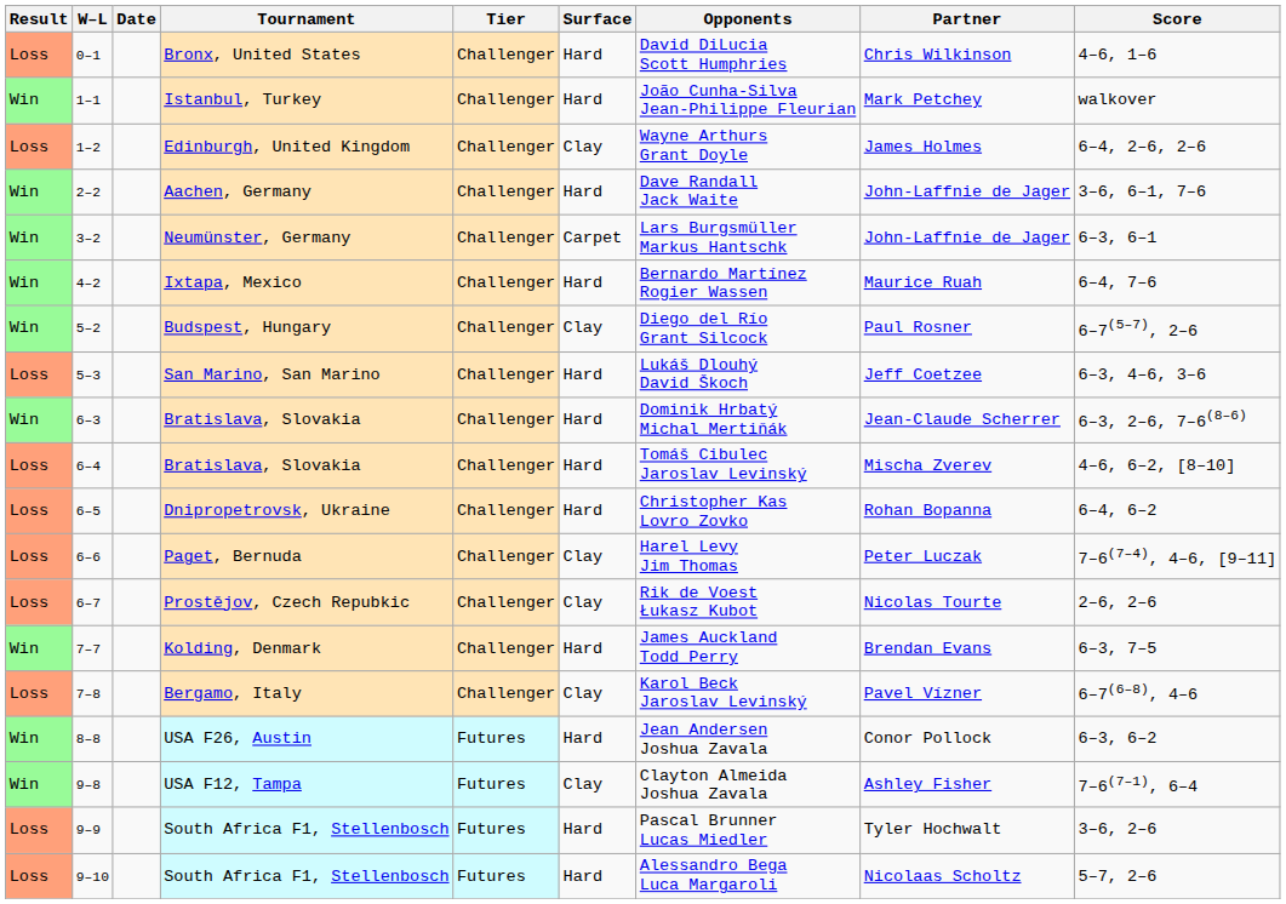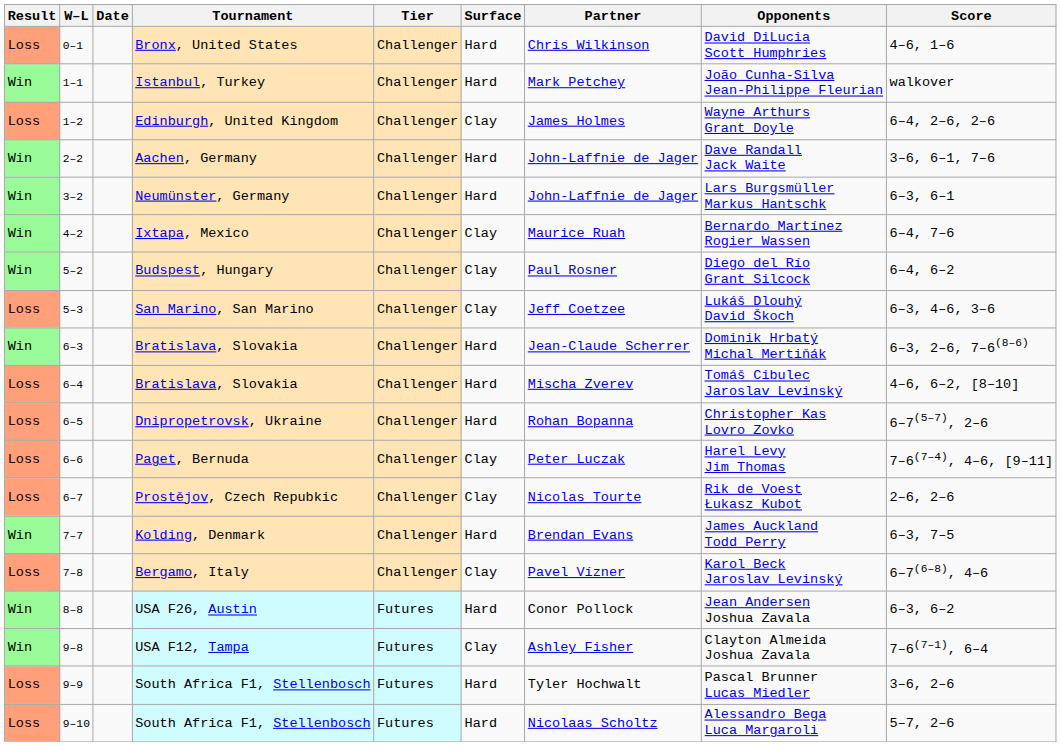columns swapped: Partner <-> Opponents
3–2 | Surface: Carpet -> Hard
4–2 | Surface: Hard -> Clay
5–2 | Score: 6–7(5–7), 2–6 -> 6–4, 6–2
5–3 | Surface: Hard -> Clay
6–5 | Score: 6–4, 6–2 -> 6–7(5–7), 2–6
